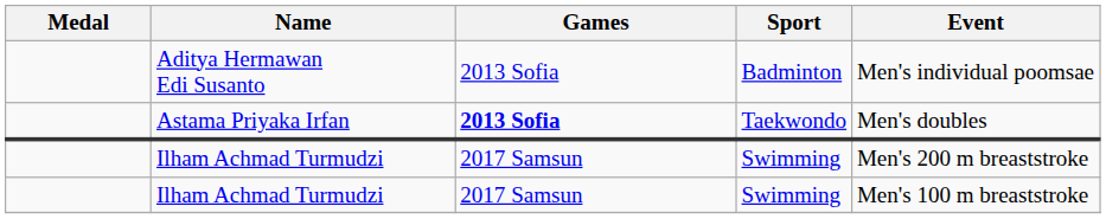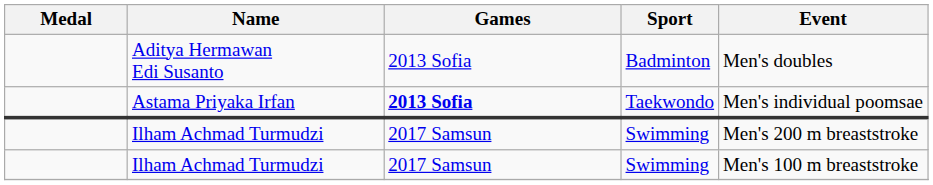Aditya Hermawan Edi Susanto | Event: Men's individual poomsae -> Men's doubles
Astama Priyaka Irfan | Event: Men's doubles -> Men's individual poomsae
